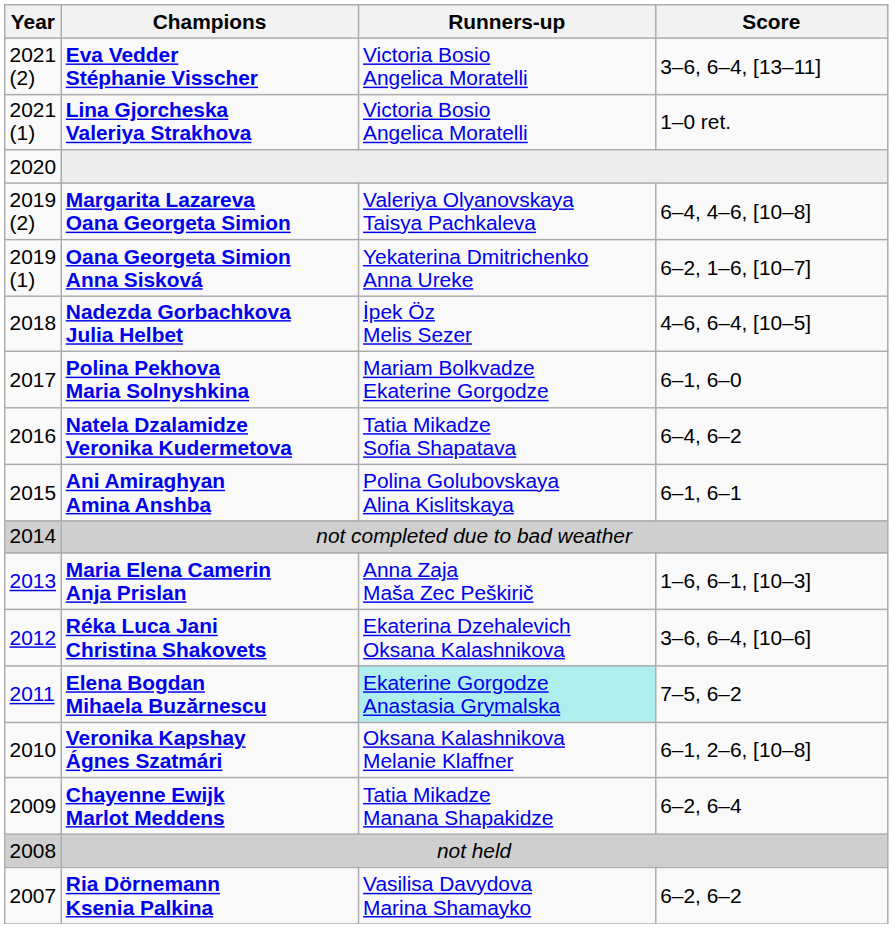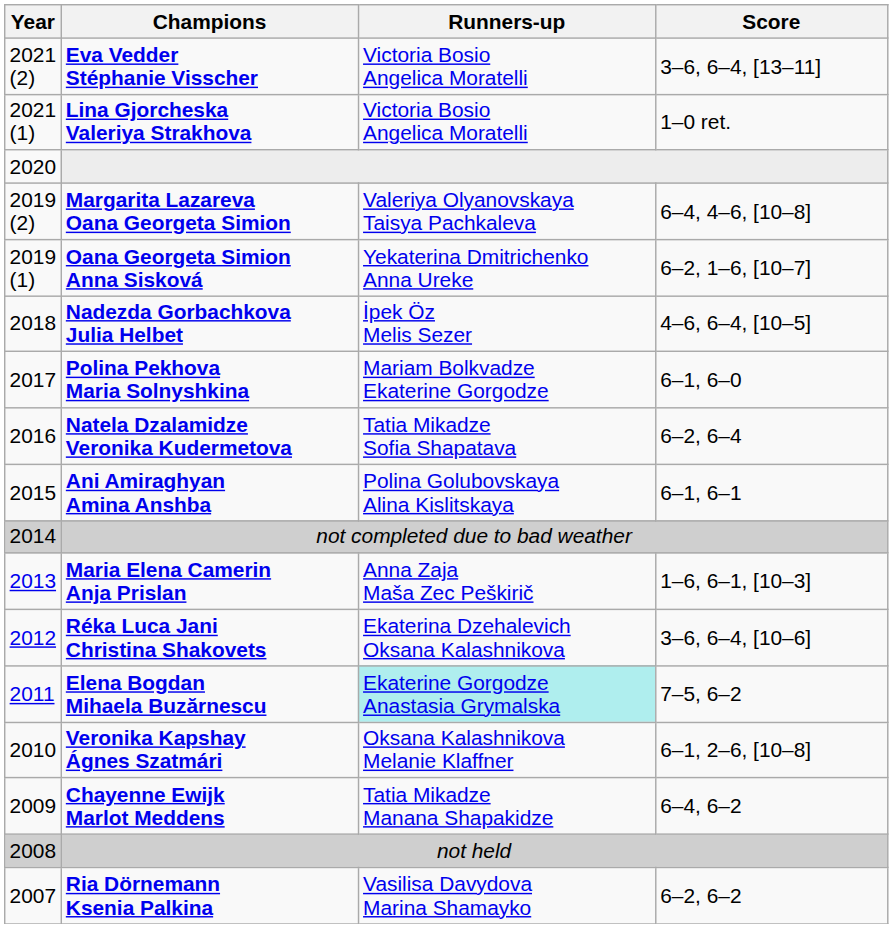Natela Dzalamidze Veronika Kudermetova | Score: 6–4, 6–2 -> 6–2, 6–4
Chayenne Ewijk Marlot Meddens | Score: 6–2, 6–4 -> 6–4, 6–2
